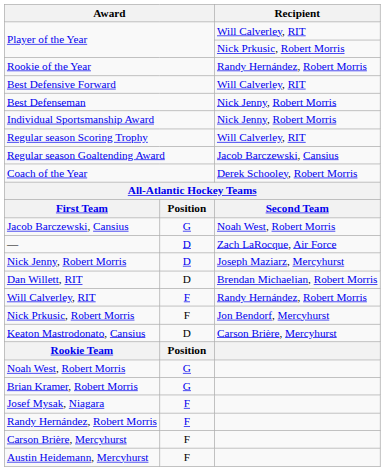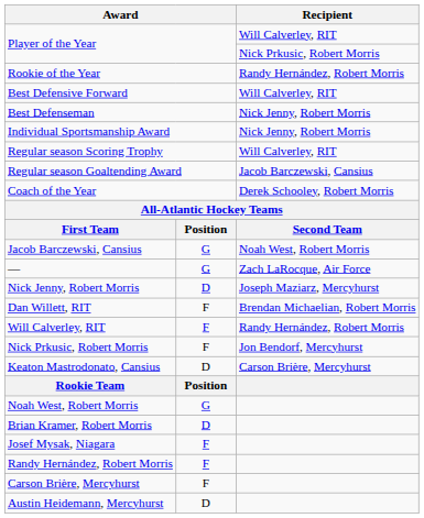— | column 2: D -> G
Dan Willett, RIT | column 2: D -> F
Brian Kramer, Robert Morris | column 2: G -> D
Austin Heidemann, Mercyhurst | column 2: F -> D
